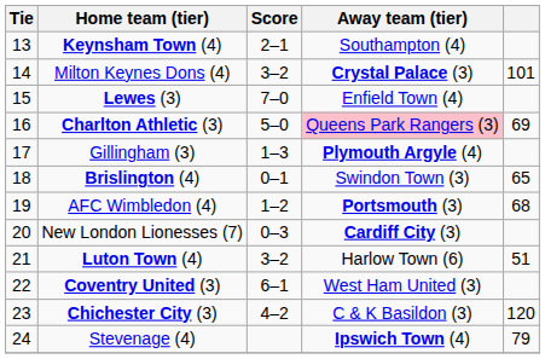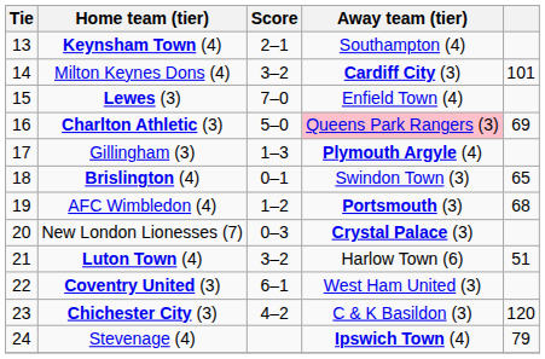Milton Keynes Dons (4) | Away team (tier): Crystal Palace (3) -> Cardiff City (3)
New London Lionesses (7) | Away team (tier): Cardiff City (3) -> Crystal Palace (3)
